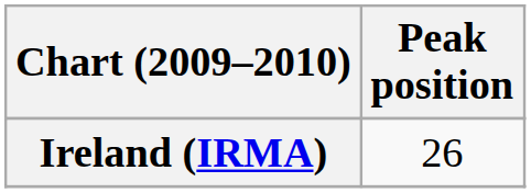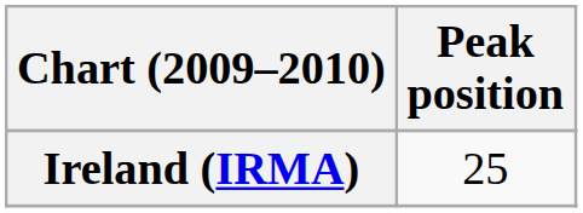Ireland (IRMA) | Peak position: 26 -> 25
